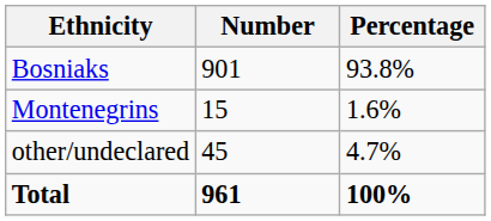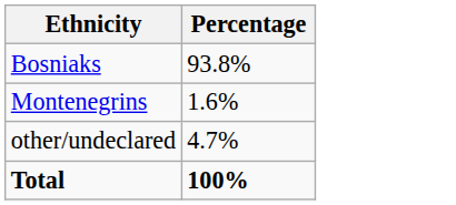- column: Number | 901 | 15 | 45 | 961
